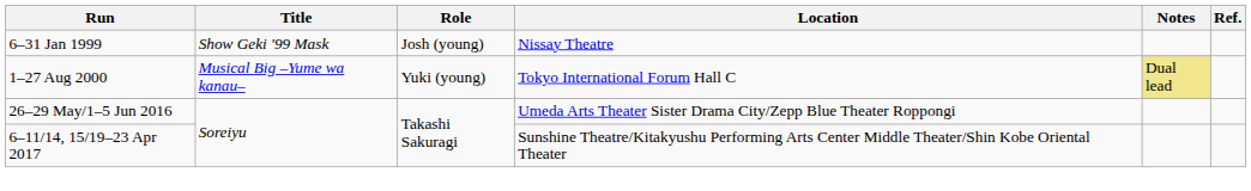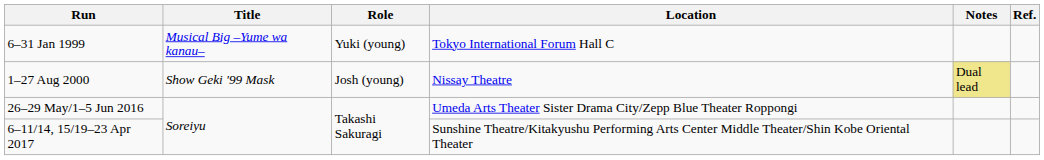6–31 Jan 1999 | Title: Show Geki '99 Mask -> Musical Big –Yume wa kanau–
6–31 Jan 1999 | Role: Josh (young) -> Yuki (young)
6–31 Jan 1999 | Location: Nissay Theatre -> Tokyo International Forum Hall C
1–27 Aug 2000 | Title: Musical Big –Yume wa kanau– -> Show Geki '99 Mask
1–27 Aug 2000 | Role: Yuki (young) -> Josh (young)
1–27 Aug 2000 | Location: Tokyo International Forum Hall C -> Nissay Theatre
